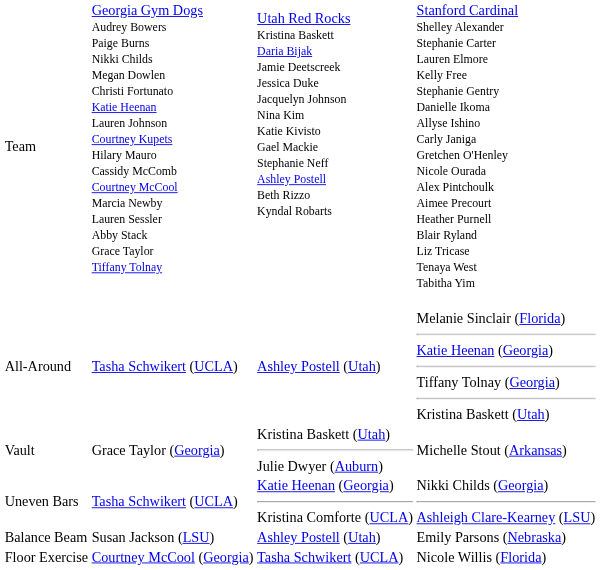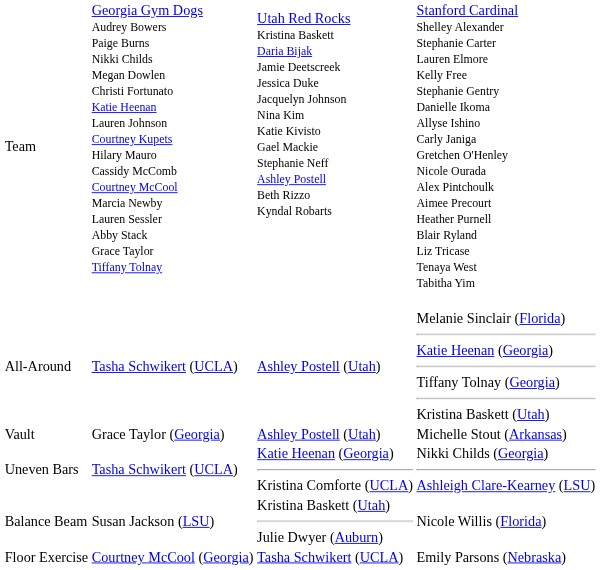Vault | column 3: Kristina Baskett (Utah) Julie Dwyer (Auburn) -> Ashley Postell (Utah)
Balance Beam | column 3: Ashley Postell (Utah) -> Kristina Baskett (Utah) Julie Dwyer (Auburn)
Balance Beam | column 4: Emily Parsons (Nebraska) -> Nicole Willis (Florida)
Floor Exercise | column 4: Nicole Willis (Florida) -> Emily Parsons (Nebraska)
